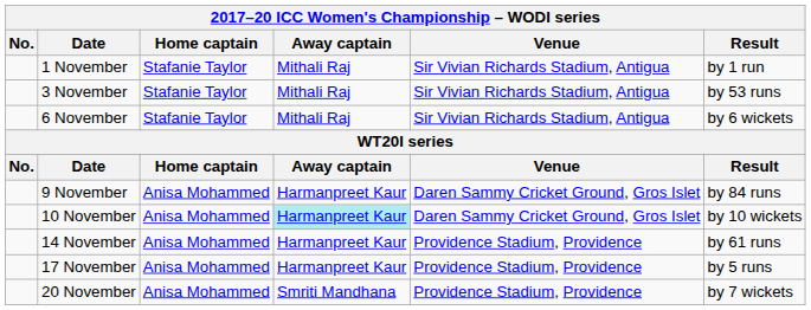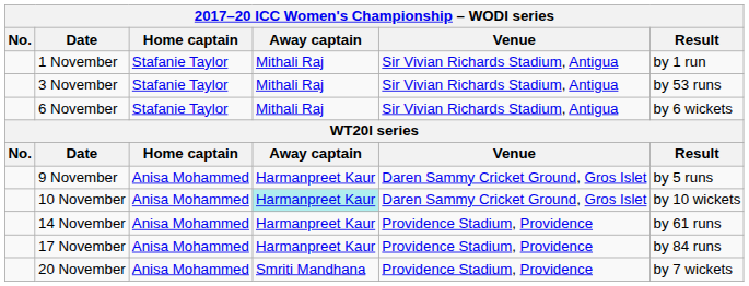9 November | Result: by 84 runs -> by 5 runs
17 November | Result: by 5 runs -> by 84 runs
